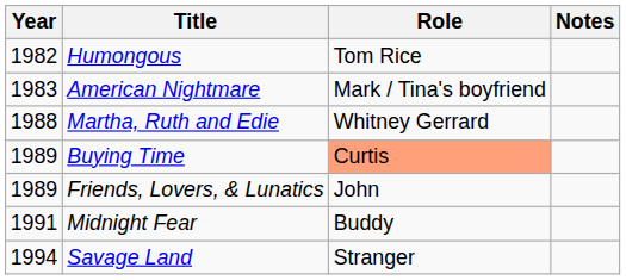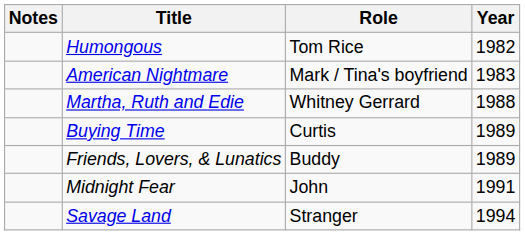columns swapped: Year <-> Notes
Buying Time | Role: lightsalmon background -> no background
Friends, Lovers, & Lunatics | Role: John -> Buddy
Midnight Fear | Role: Buddy -> John
